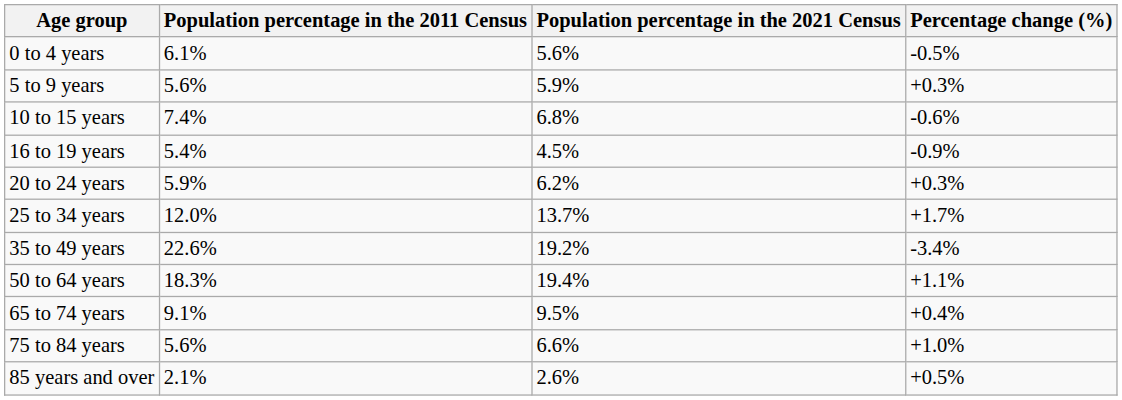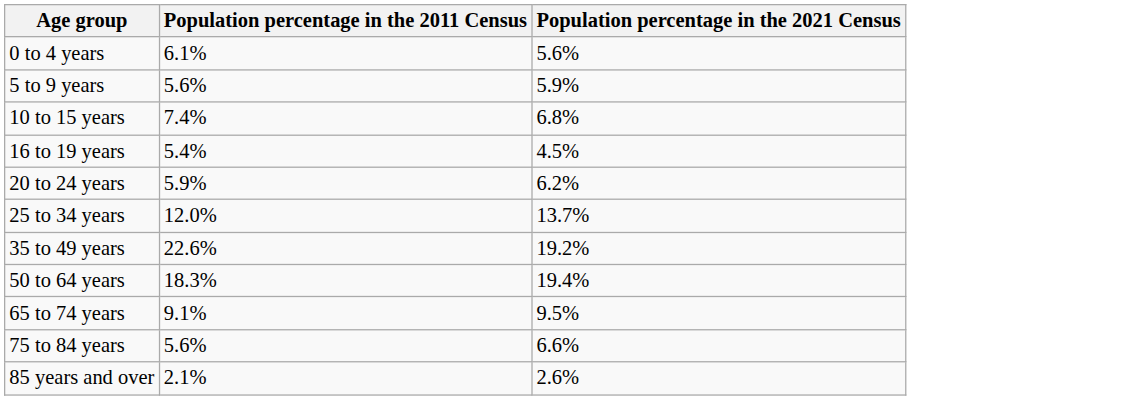- column: Percentage change (%) | -0.5% | +0.3% | -0.6% | -0.9% | +0.3% | +1.7% | -3.4% | +1.1% | +0.4% | +1.0% | +0.5%
